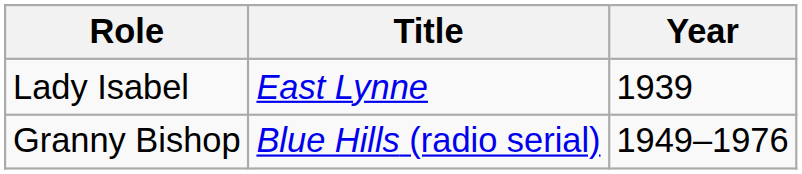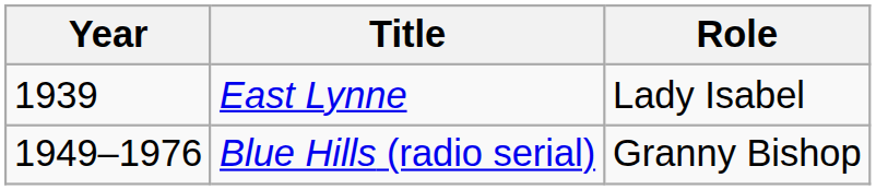columns swapped: Year <-> Role
